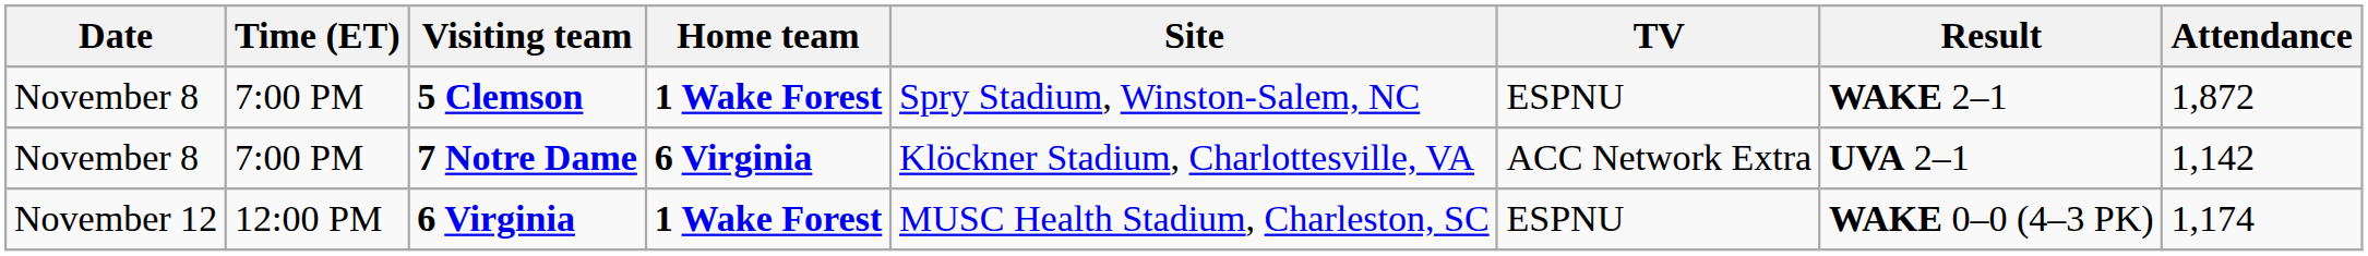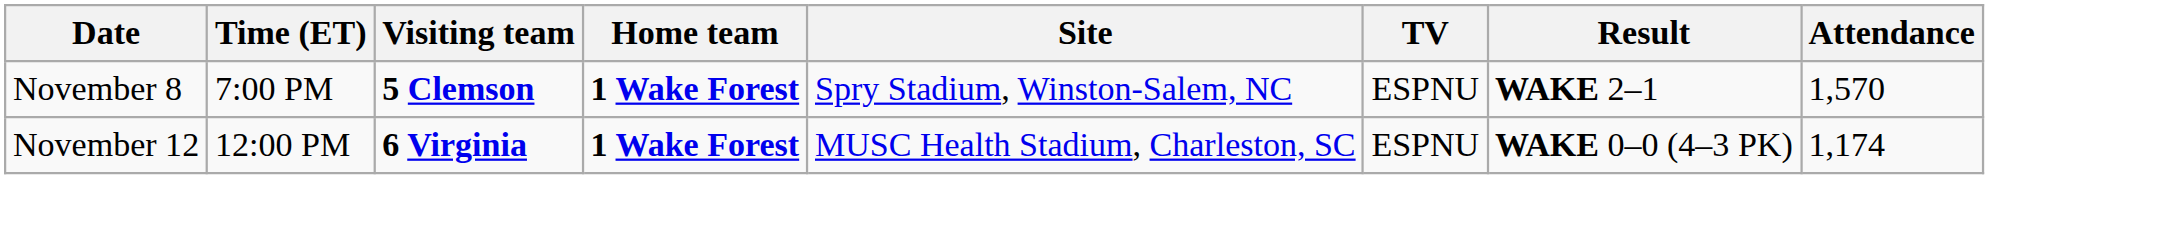5 Clemson | Attendance: 1,872 -> 1,570
- row: November 8 | 7:00 PM | 7 Notre Dame | 6 Virginia | Klöckner Stadium, Charlottesville, VA | ACC Network Extra | UVA 2–1 | 1,142
